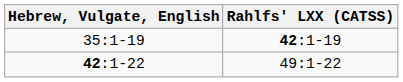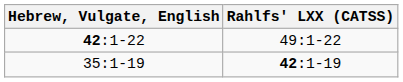rows swapped: 42:1-22 <-> 35:1-19
